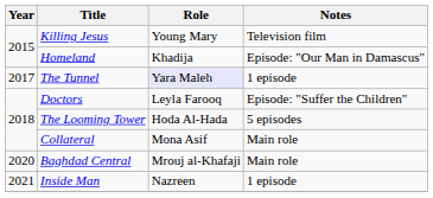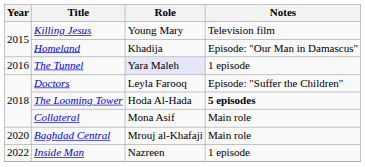The Tunnel | Year: 2017 -> 2016
The Looming Tower | Notes: normal -> bold
Inside Man | Year: 2021 -> 2022
